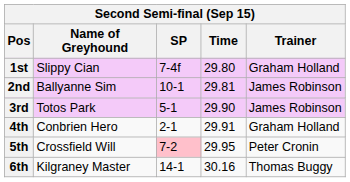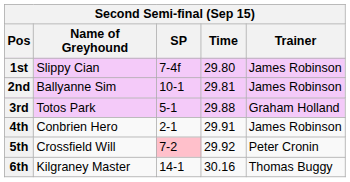1st | Trainer: Graham Holland -> James Robinson
3rd | Time: 29.90 -> 29.88
3rd | Trainer: James Robinson -> Graham Holland
4th | Trainer: Graham Holland -> James Robinson
5th | Time: 29.95 -> 29.92
